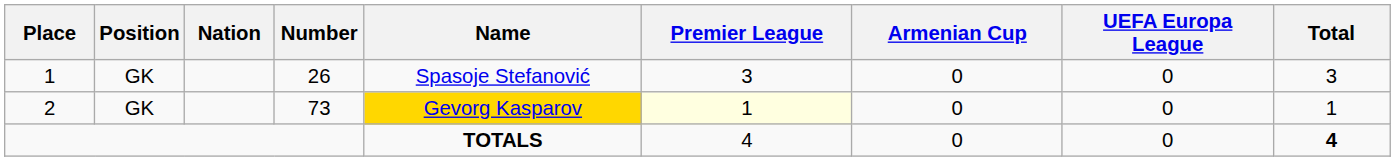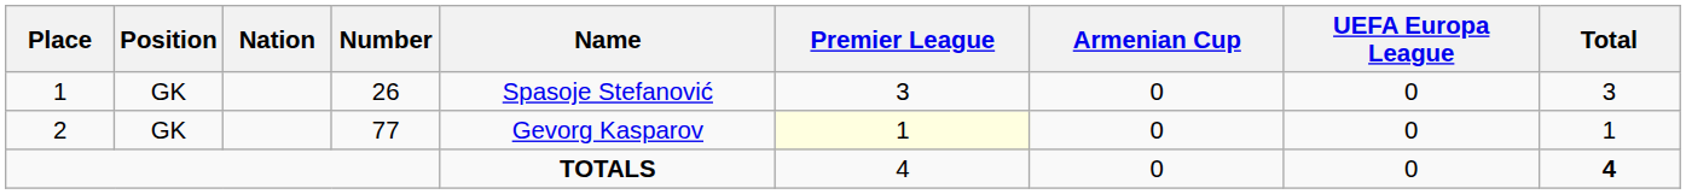2 | Number: 73 -> 77
2 | Name: gold background -> no background
